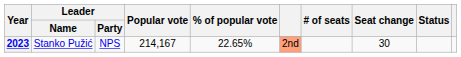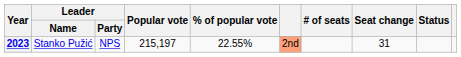2023 | Popular vote: 214,167 -> 215,197
2023 | % of popular vote: 22.65% -> 22.55%
2023 | Seat change: 30 -> 31
